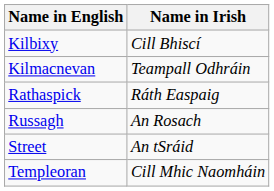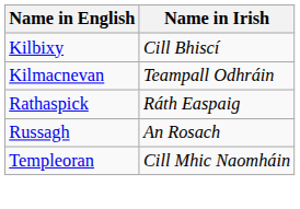- row: Street | An tSráid
